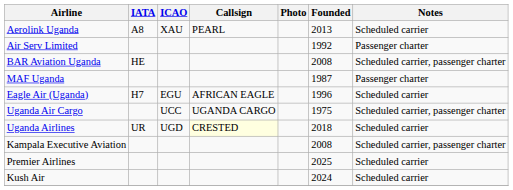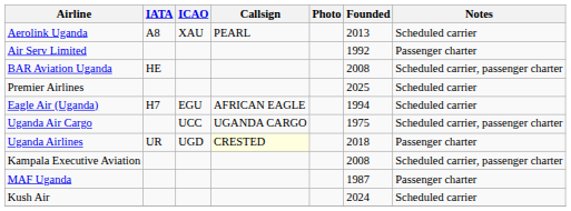rows swapped: MAF Uganda <-> Premier Airlines
Eagle Air (Uganda) | Founded: 1996 -> 1994
Uganda Airlines | Notes: Scheduled carrier -> Passenger charter
